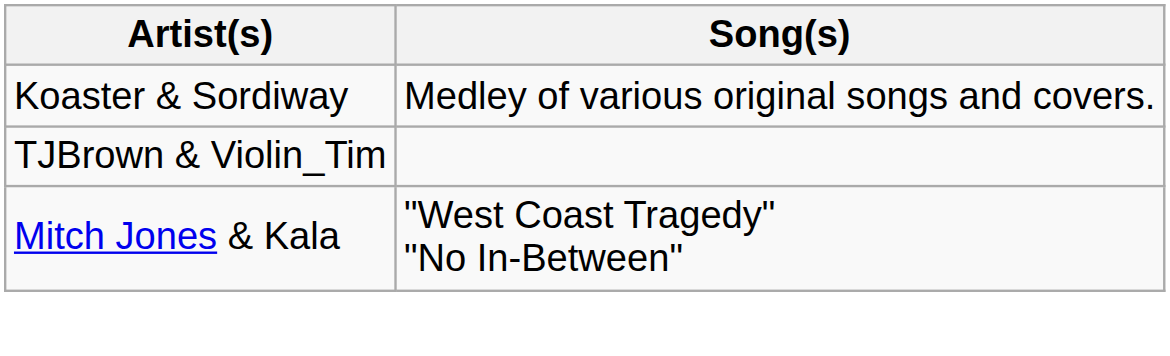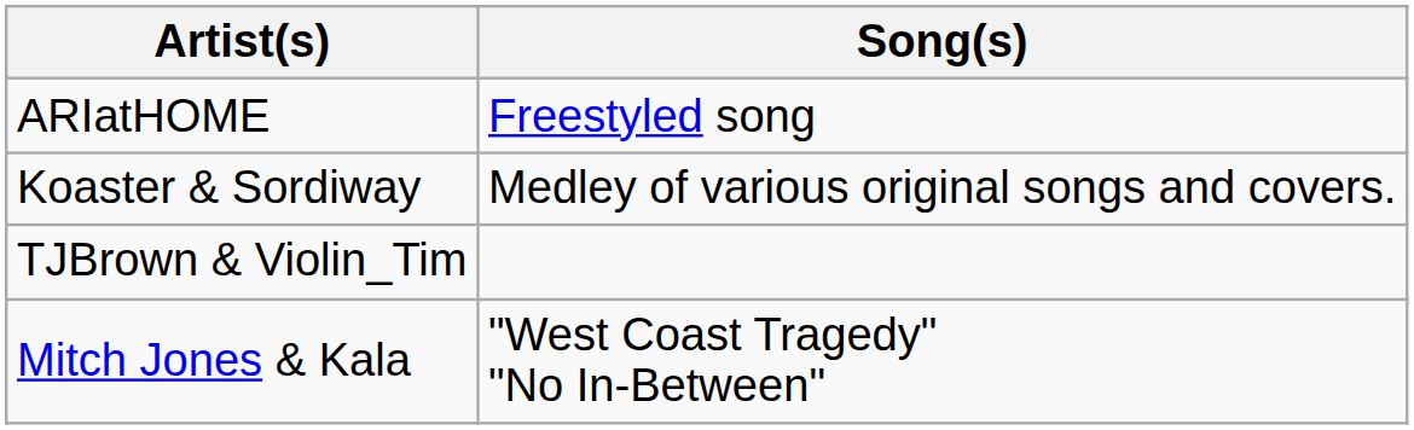+ row: ARIatHOME | Freestyled song
